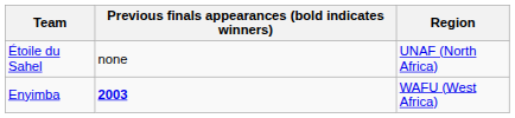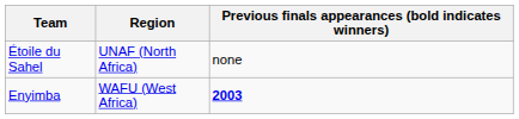columns swapped: Region <-> Previous finals appearances (bold indicates winners)
